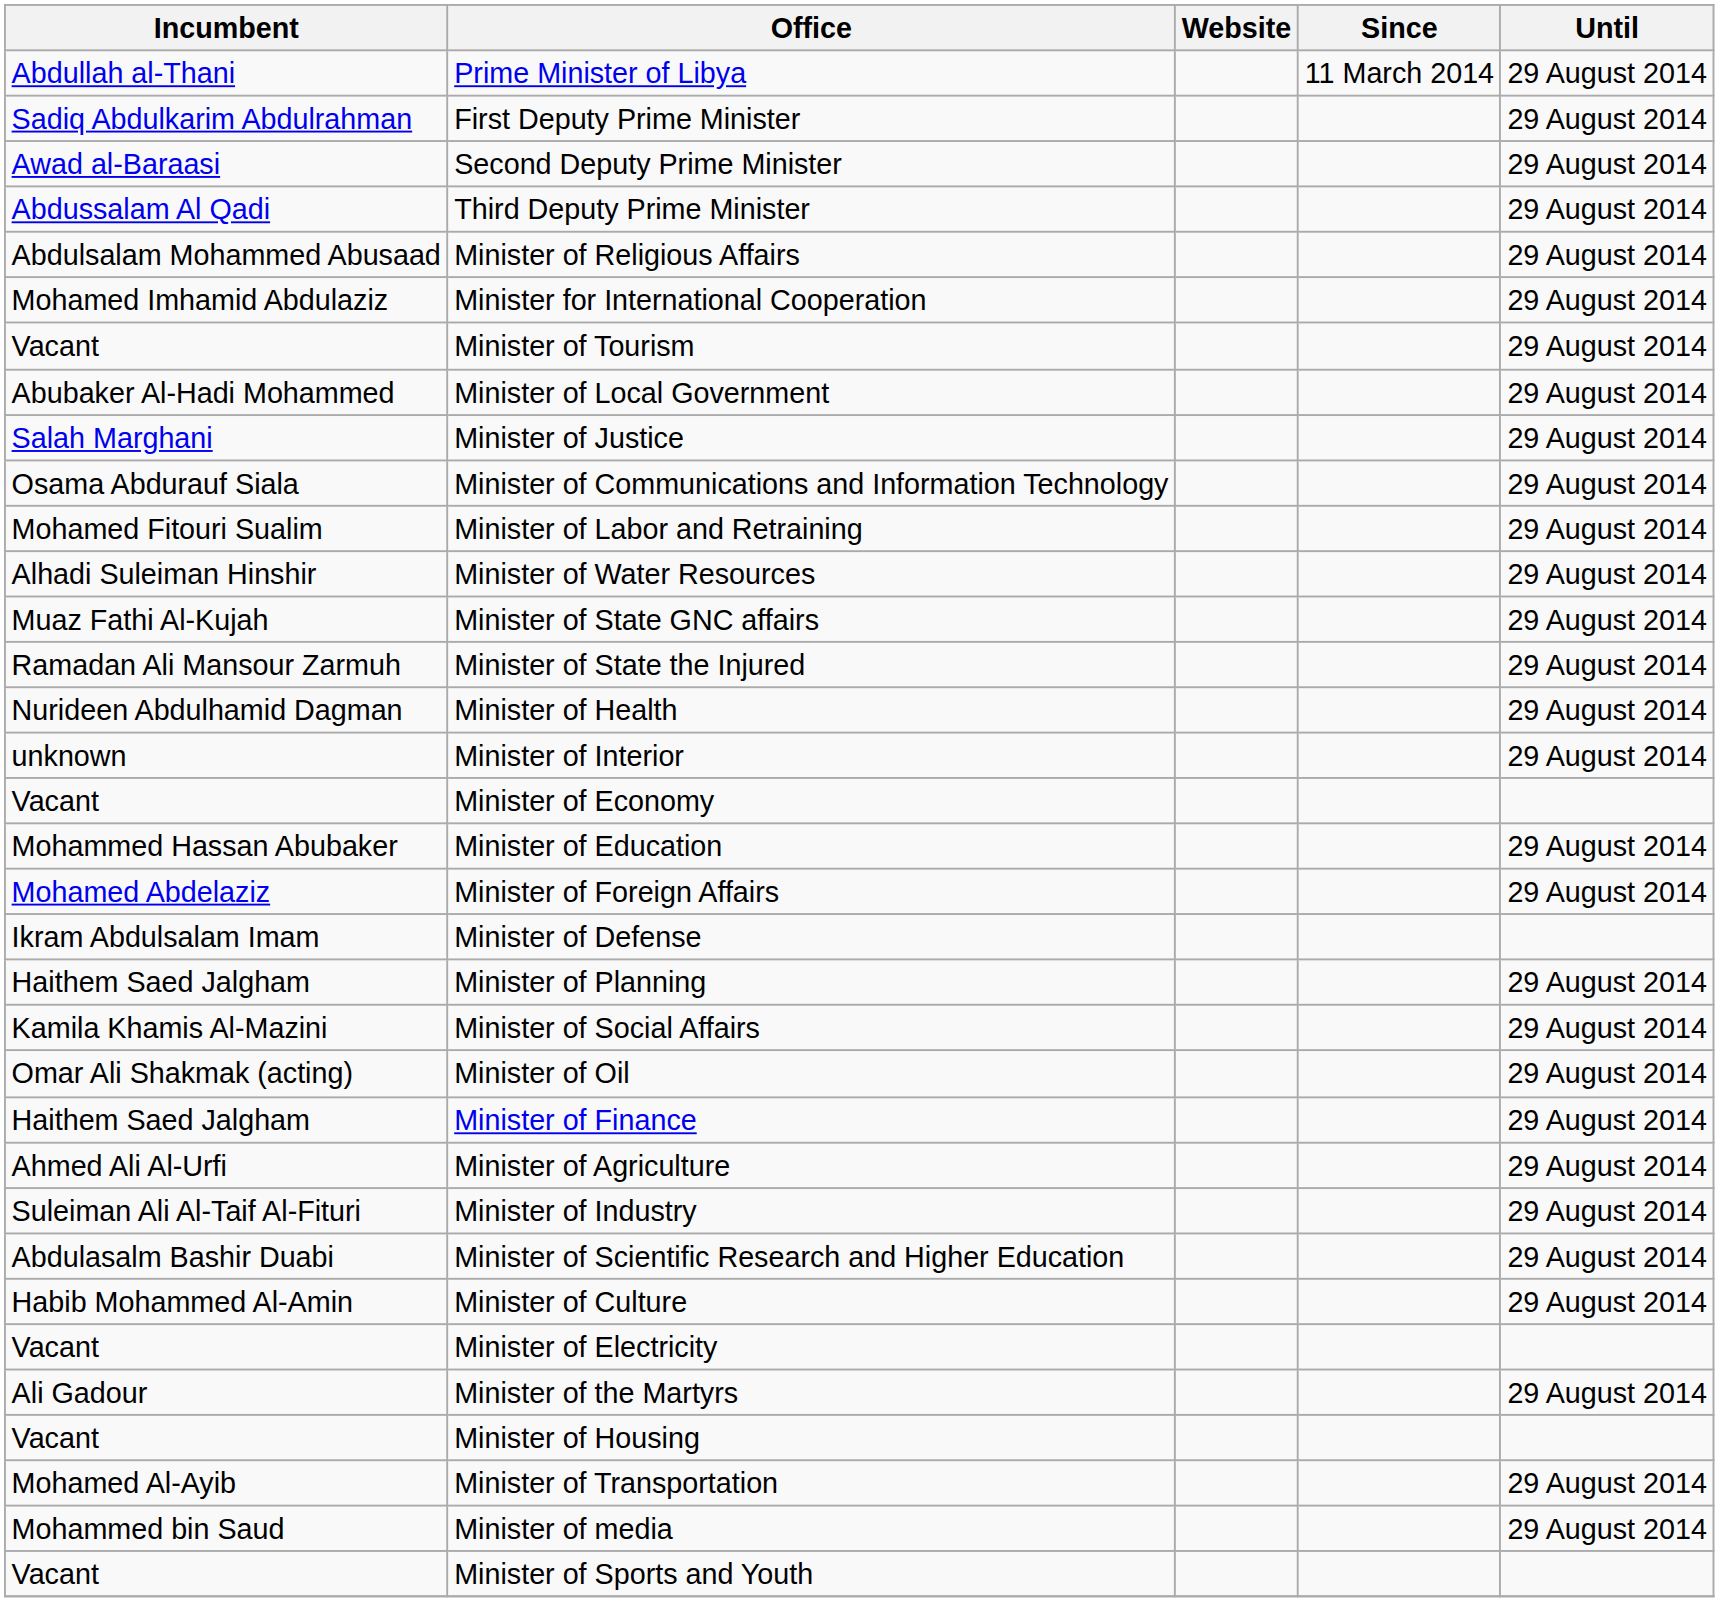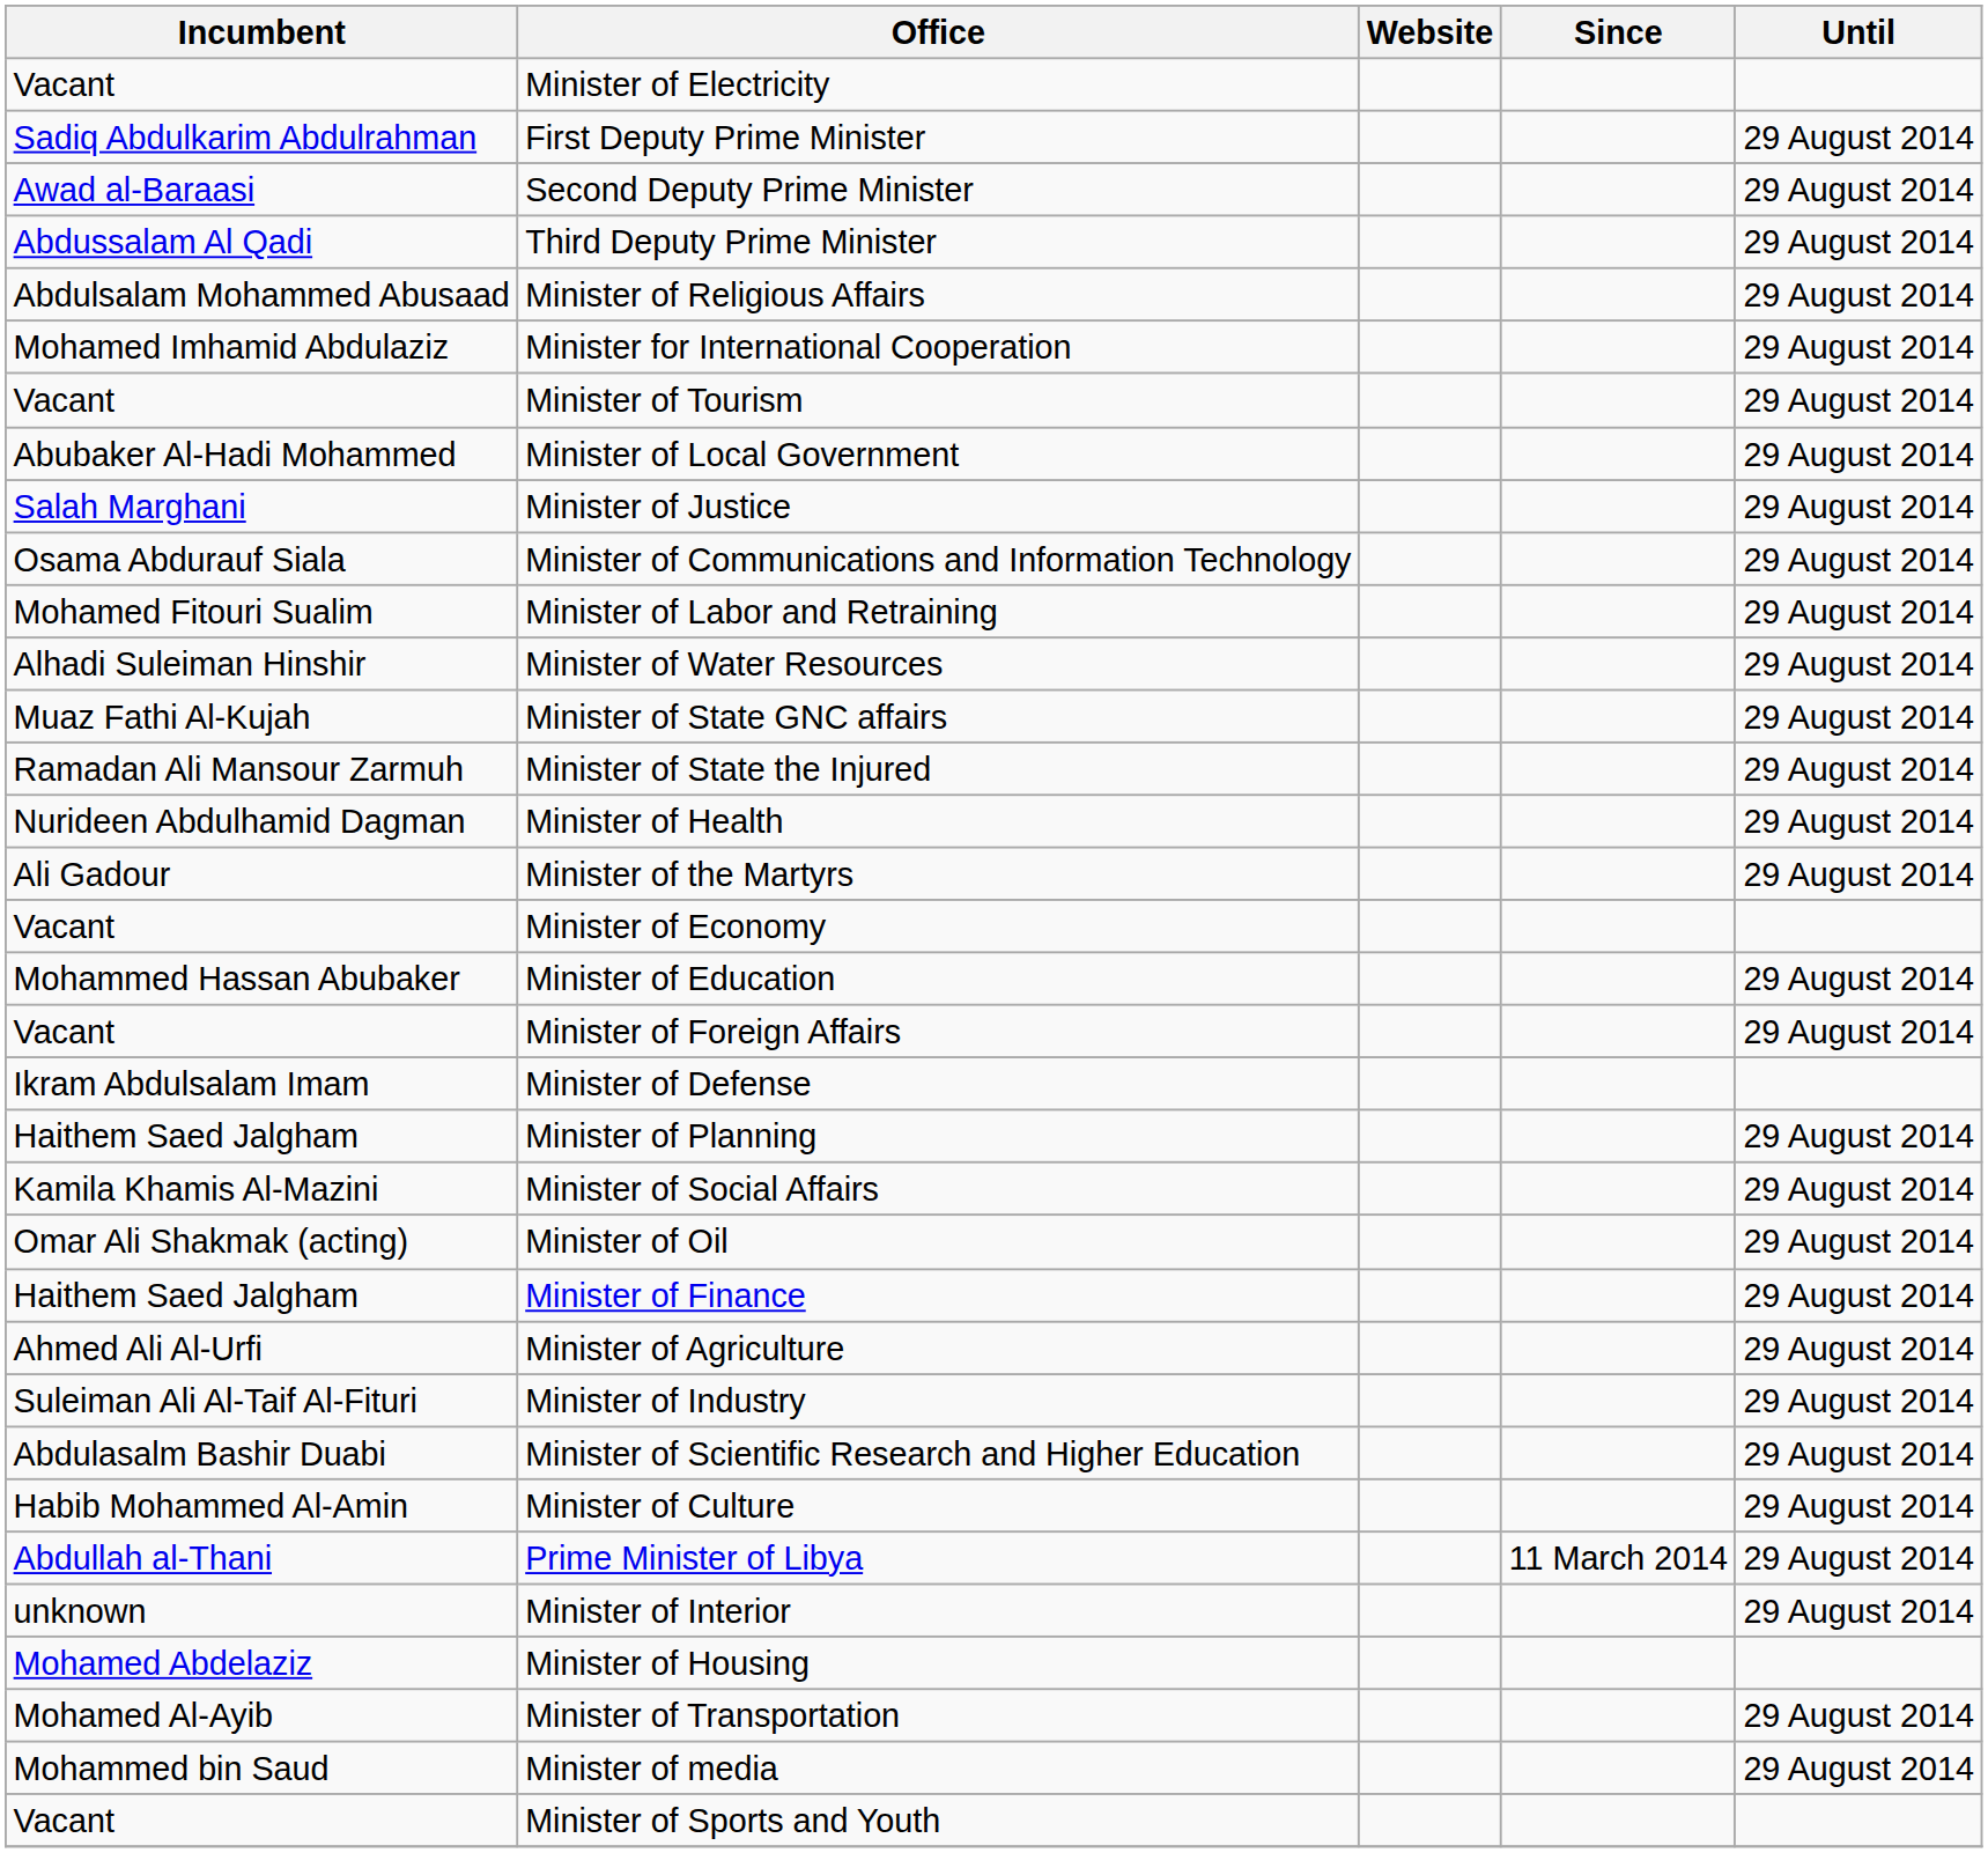rows swapped: Prime Minister of Libya <-> Minister of Electricity
rows swapped: Minister of Interior <-> Minister of the Martyrs
Minister of Foreign Affairs | Incumbent: Mohamed Abdelaziz -> Vacant
Minister of Housing | Incumbent: Vacant -> Mohamed Abdelaziz
